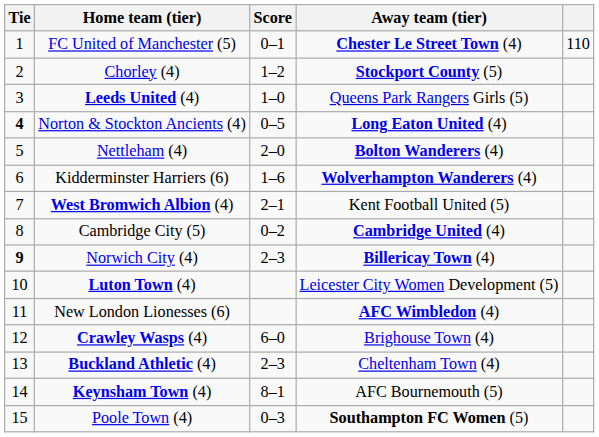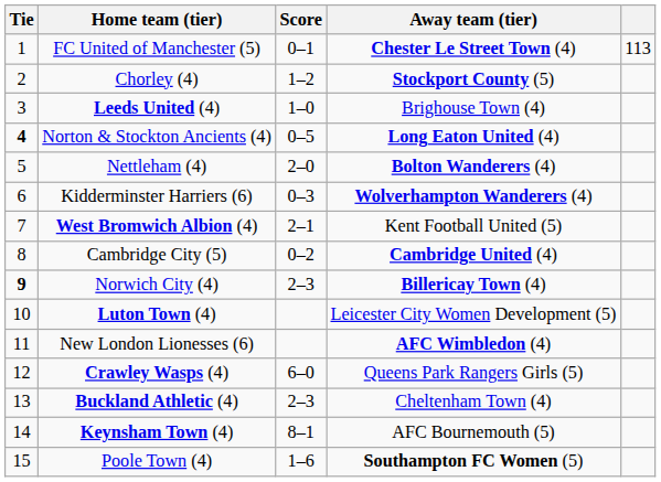FC United of Manchester (5) | column 5: 110 -> 113
Leeds United (4) | Away team (tier): Queens Park Rangers Girls (5) -> Brighouse Town (4)
Kidderminster Harriers (6) | Score: 1–6 -> 0–3
Crawley Wasps (4) | Away team (tier): Brighouse Town (4) -> Queens Park Rangers Girls (5)
Poole Town (4) | Score: 0–3 -> 1–6
